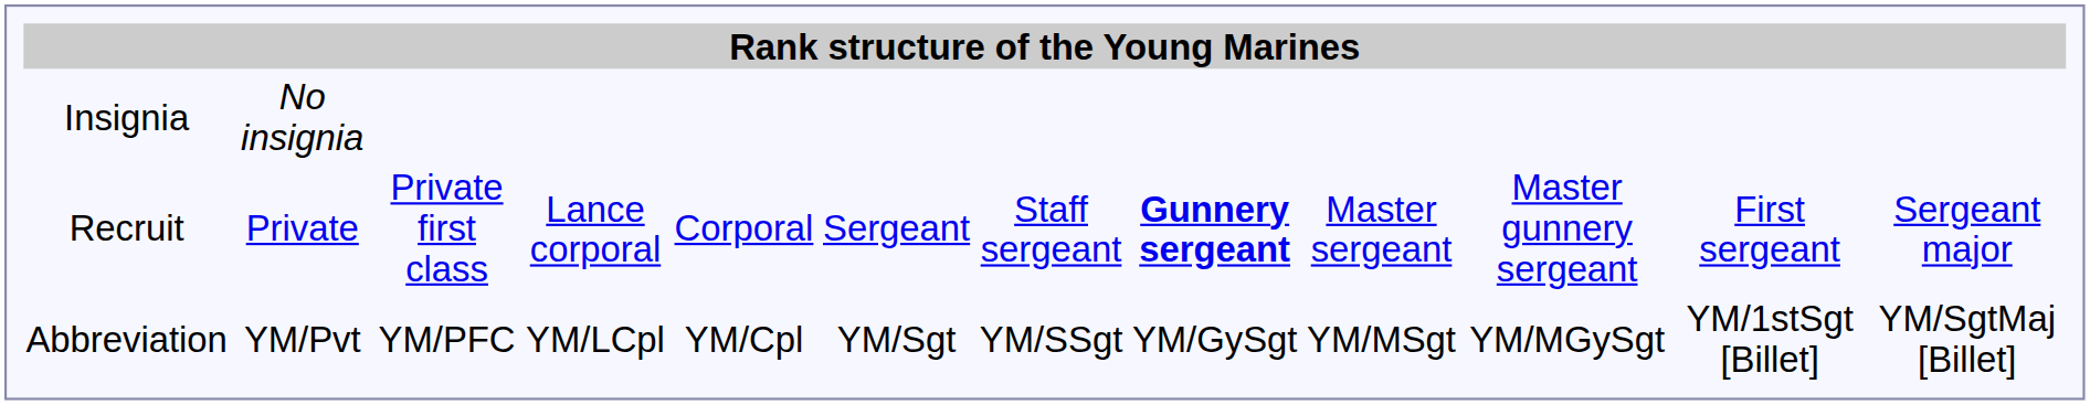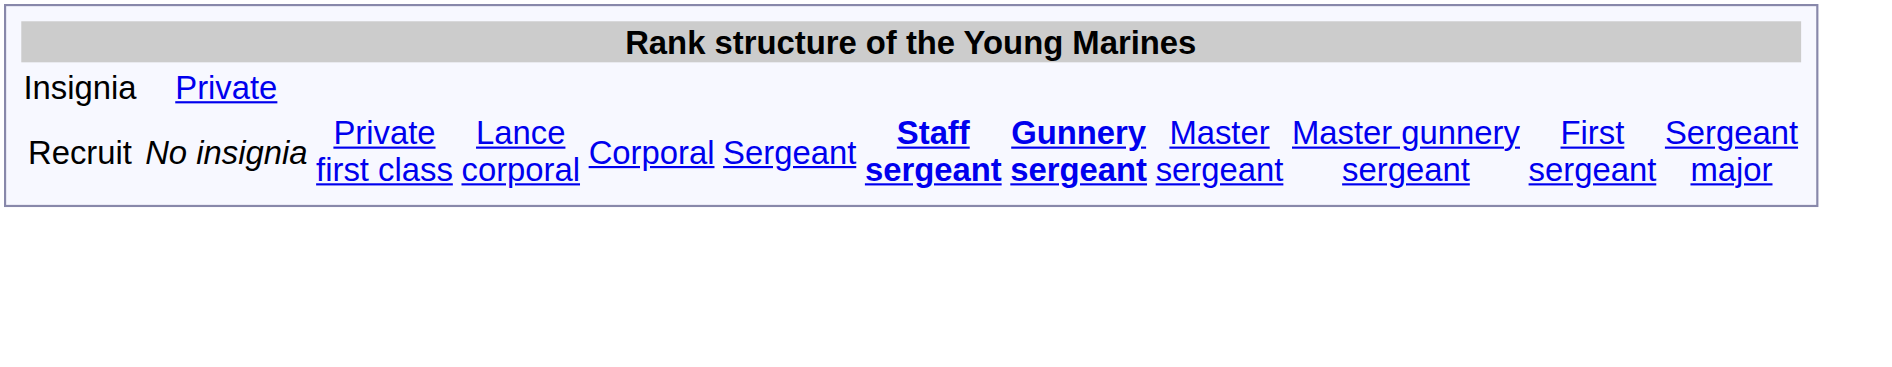Insignia | column 2: No insignia -> Private
Recruit | column 2: Private -> No insignia
Recruit | column 7: normal -> bold
- row: Abbreviation | YM/Pvt | YM/PFC | YM/LCpl | YM/Cpl | YM/Sgt | YM/SSgt | YM/GySgt | YM/MSgt | YM/MGySgt | YM/1stSgt [Billet] | YM/SgtMaj [Billet]
